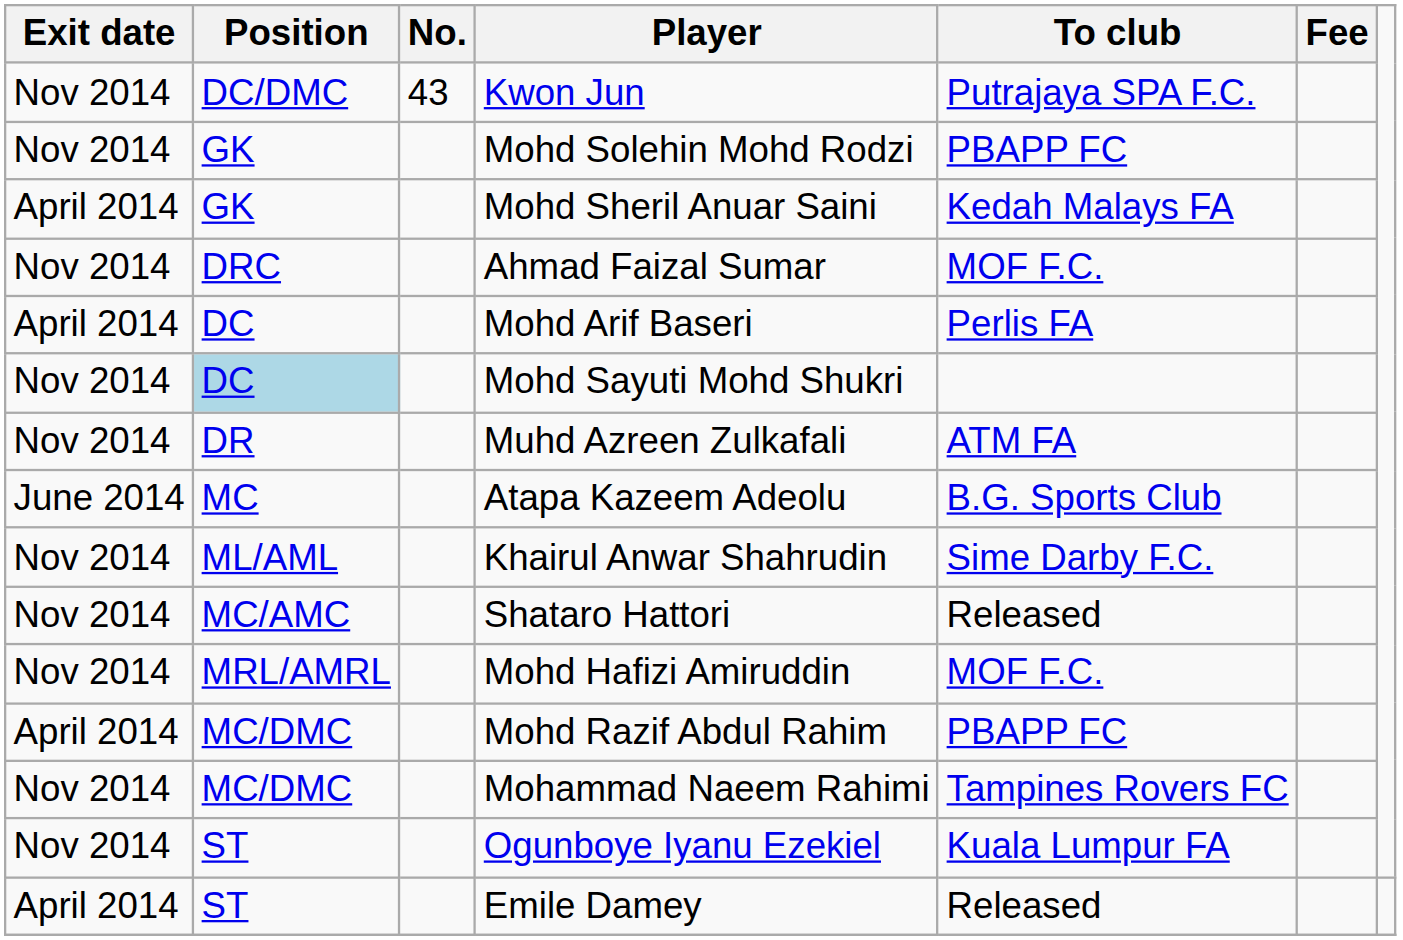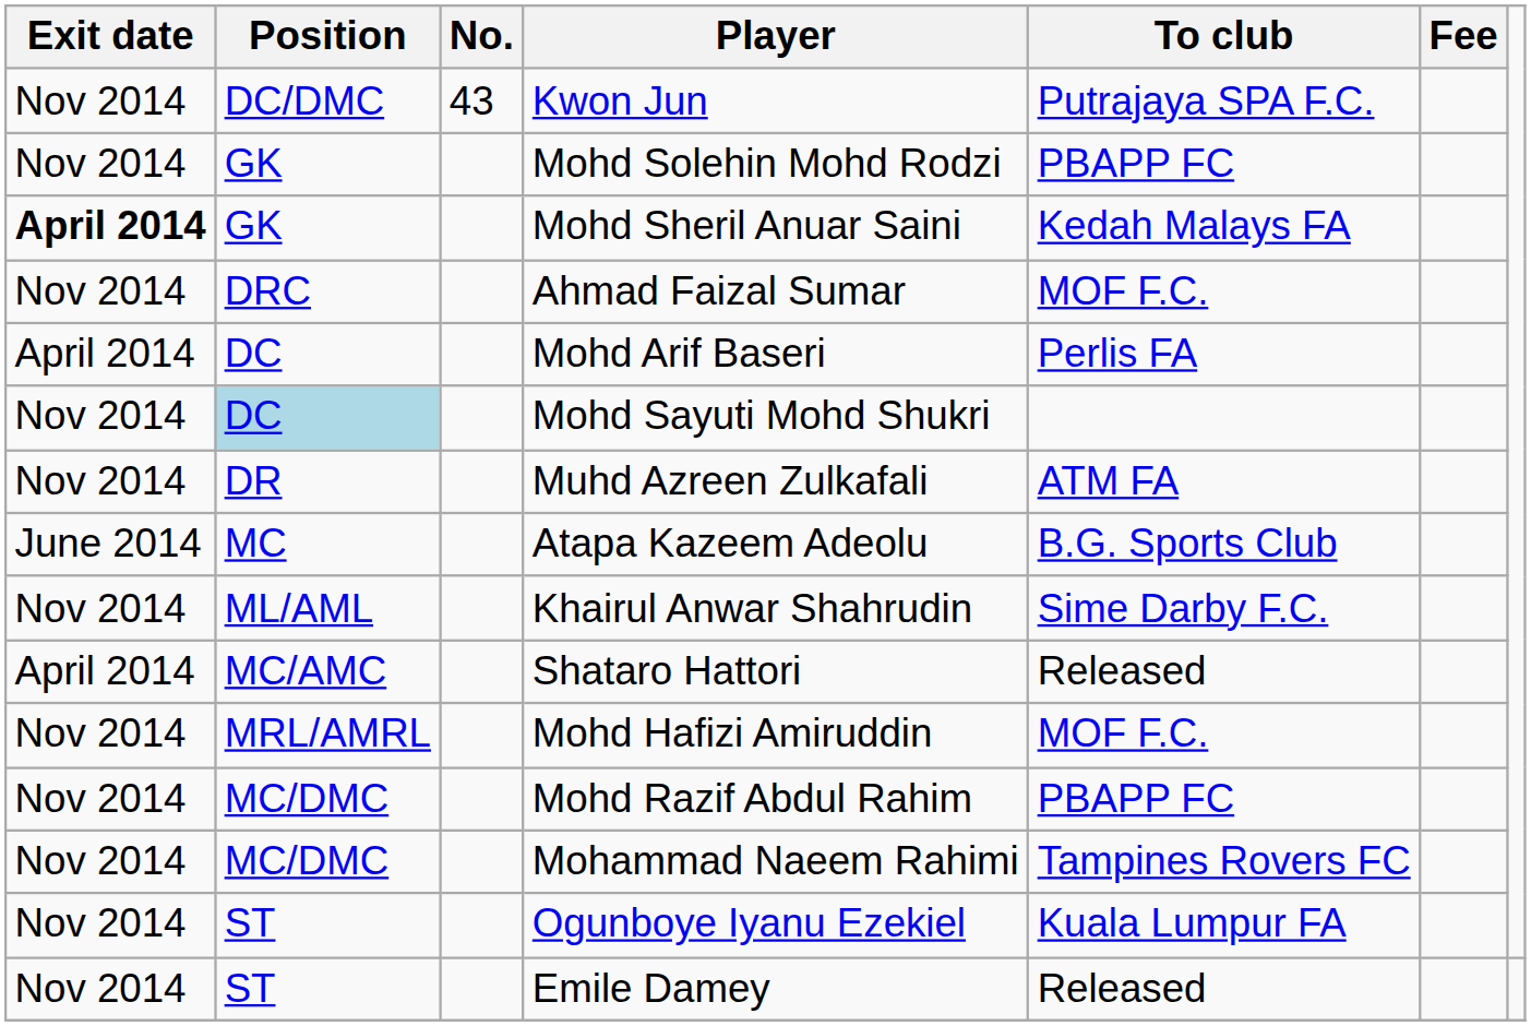Mohd Sheril Anuar Saini | Exit date: normal -> bold
Shataro Hattori | Exit date: Nov 2014 -> April 2014
Mohd Razif Abdul Rahim | Exit date: April 2014 -> Nov 2014
Emile Damey | Exit date: April 2014 -> Nov 2014
